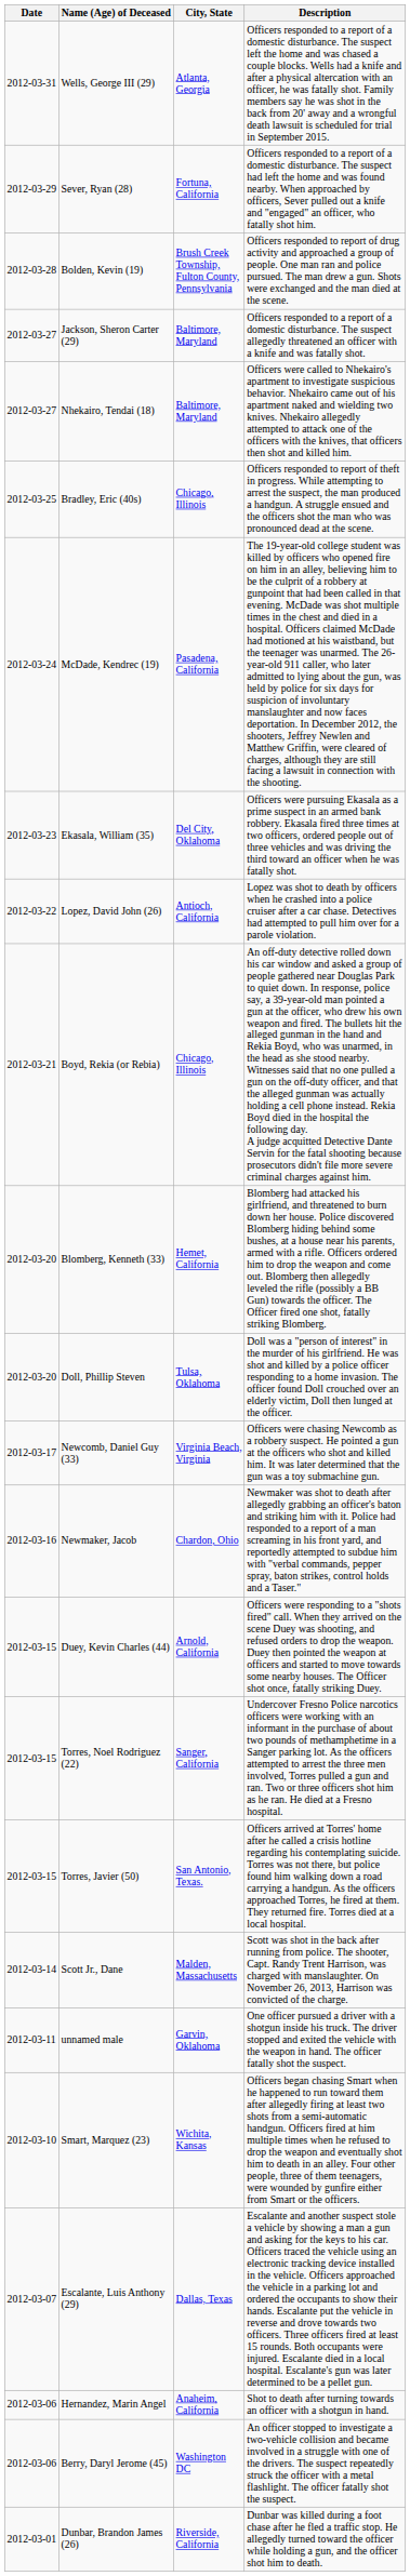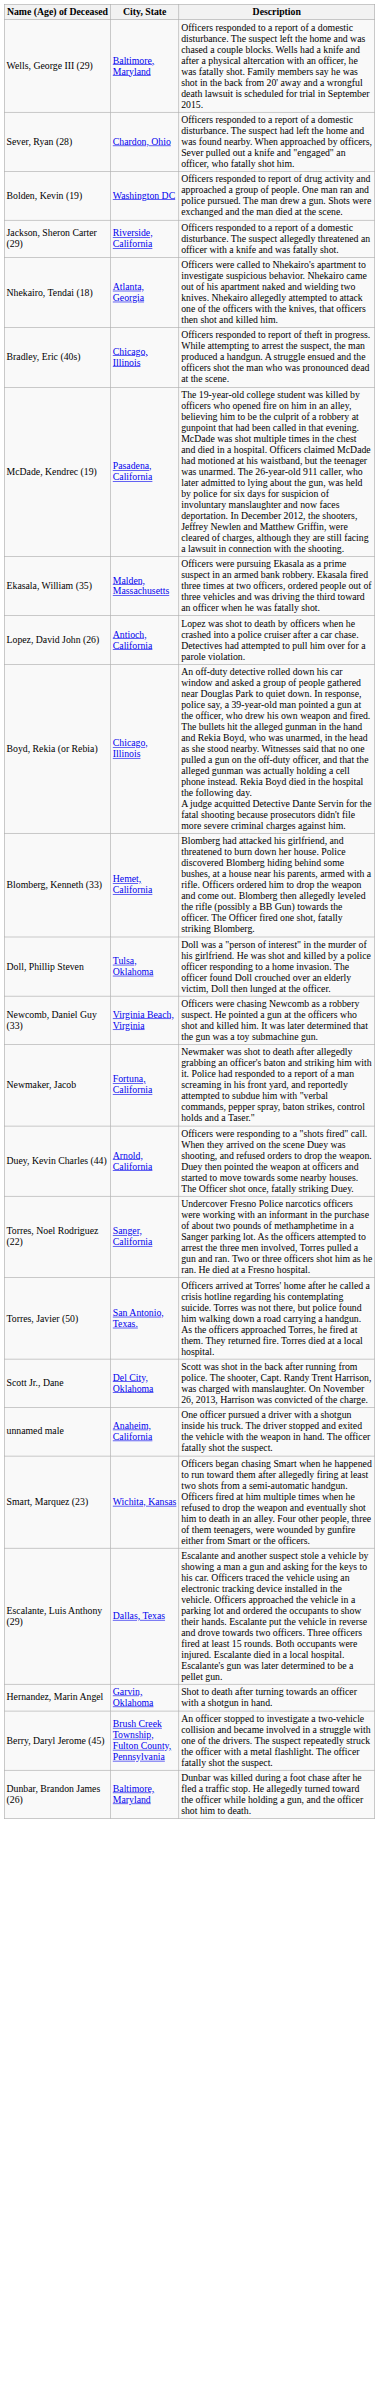- column: Date | 2012-03-31 | 2012-03-29 | 2012-03-28 | 2012-03-27 | 2012‑03‑27 | 2012-03-25 | 2012-03-24 | 2012-03-23 | 2012-03-22 | 2012-03-21 | 2012-03-20 | 2012-03-20 | 2012-03-17 | 2012-03-16 | 2012-03-15 | 2012-03-15 | 2012-03-15 | 2012-03-14 | 2012-03-11 | 2012-03-10 | 2012-03-07 | 2012-03-06 | 2012-03-06 | 2012-03-01
Wells, George III (29) | City, State: Atlanta, Georgia -> Baltimore, Maryland
Sever, Ryan (28) | City, State: Fortuna, California -> Chardon, Ohio
Bolden, Kevin (19) | City, State: Brush Creek Township, Fulton County, Pennsylvania -> Washington DC
Jackson, Sheron Carter (29) | City, State: Baltimore, Maryland -> Riverside, California
Nhekairo, Tendai (18) | City, State: Baltimore, Maryland -> Atlanta, Georgia
Ekasala, William (35) | City, State: Del City, Oklahoma -> Malden, Massachusetts
Newmaker, Jacob | City, State: Chardon, Ohio -> Fortuna, California
Scott Jr., Dane | City, State: Malden, Massachusetts -> Del City, Oklahoma
unnamed male | City, State: Garvin, Oklahoma -> Anaheim, California
Hernandez, Marin Angel | City, State: Anaheim, California -> Garvin, Oklahoma
Berry, Daryl Jerome (45) | City, State: Washington DC -> Brush Creek Township, Fulton County, Pennsylvania
Dunbar, Brandon James (26) | City, State: Riverside, California -> Baltimore, Maryland
